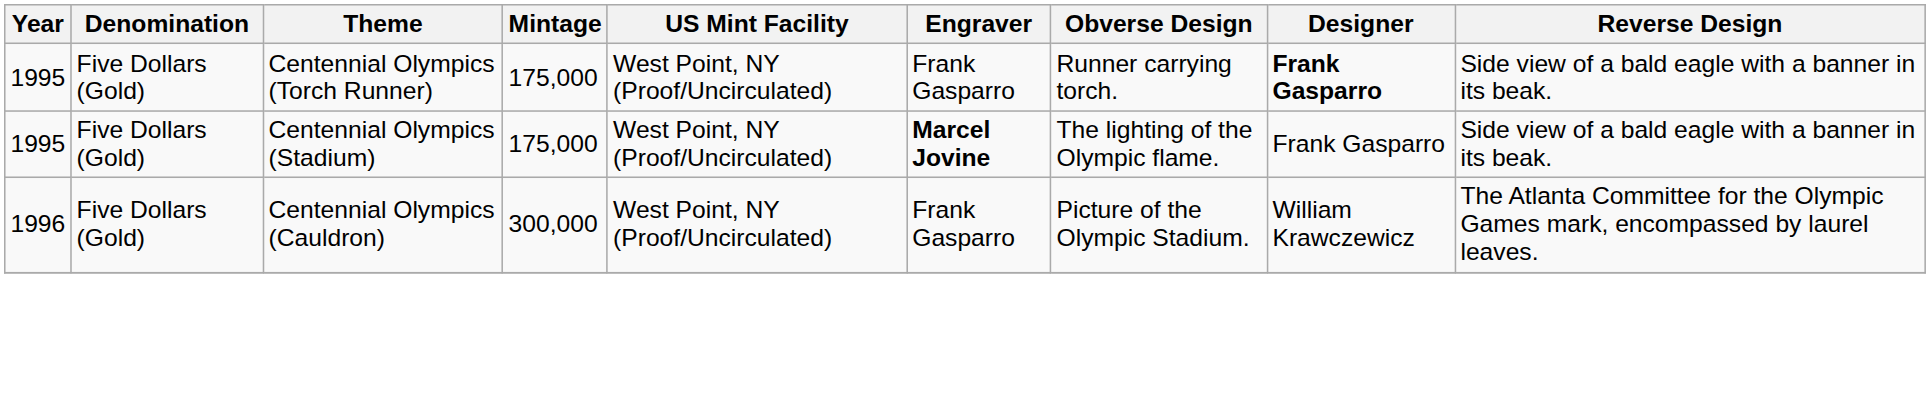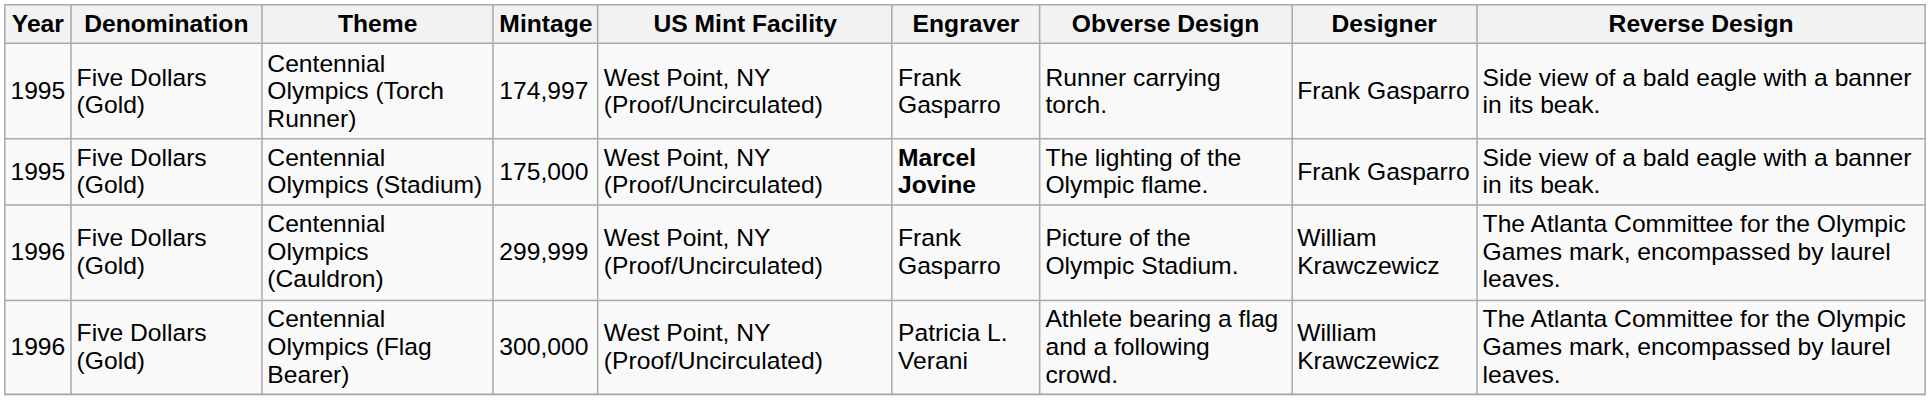Centennial Olympics (Torch Runner) | Mintage: 175,000 -> 174,997
Centennial Olympics (Torch Runner) | Designer: bold -> normal
Centennial Olympics (Cauldron) | Mintage: 300,000 -> 299,999
+ row: 1996 | Five Dollars (Gold) | Centennial Olympics (Flag Bearer) | 300,000 | West Point, NY (Proof/Uncirculated) | Patricia L. Verani | Athlete bearing a flag and a following crowd. | William Krawczewicz | The Atlanta Committee for the Olympic Games mark, encompassed by laurel leaves.
